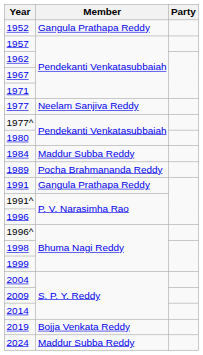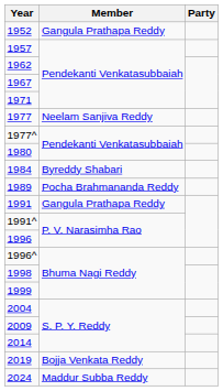1984 | Member: Maddur Subba Reddy -> Byreddy Shabari
